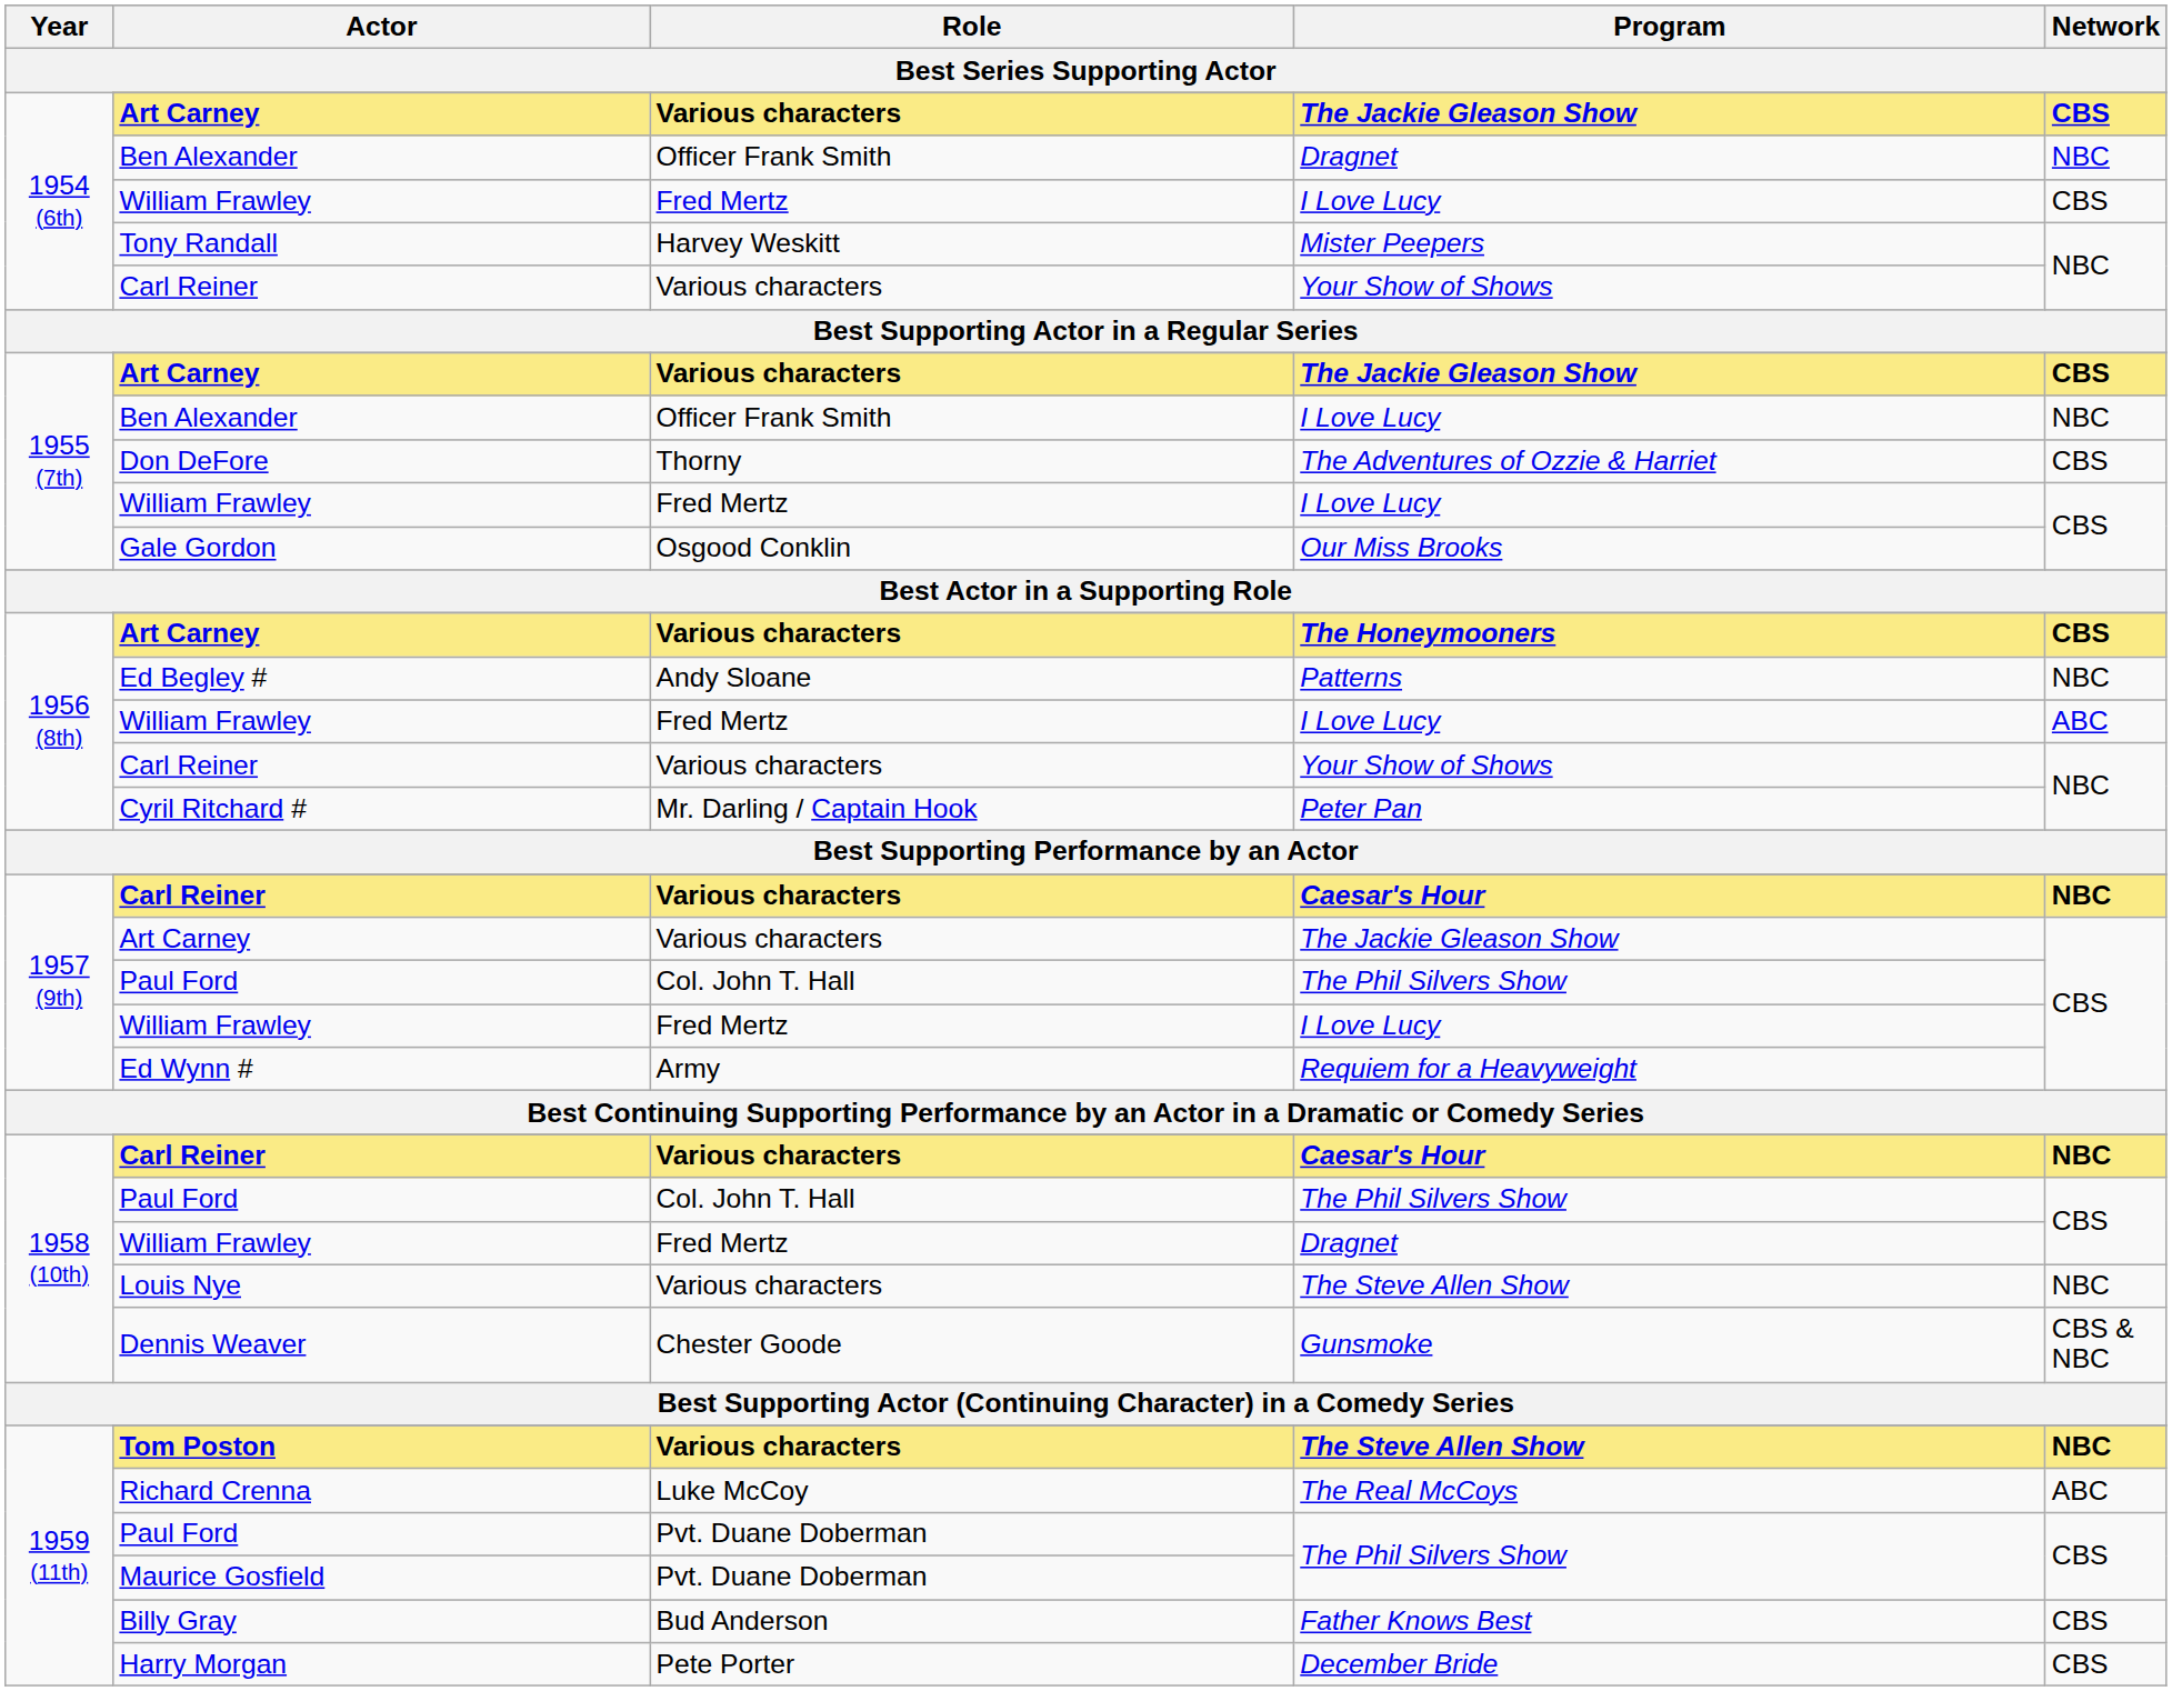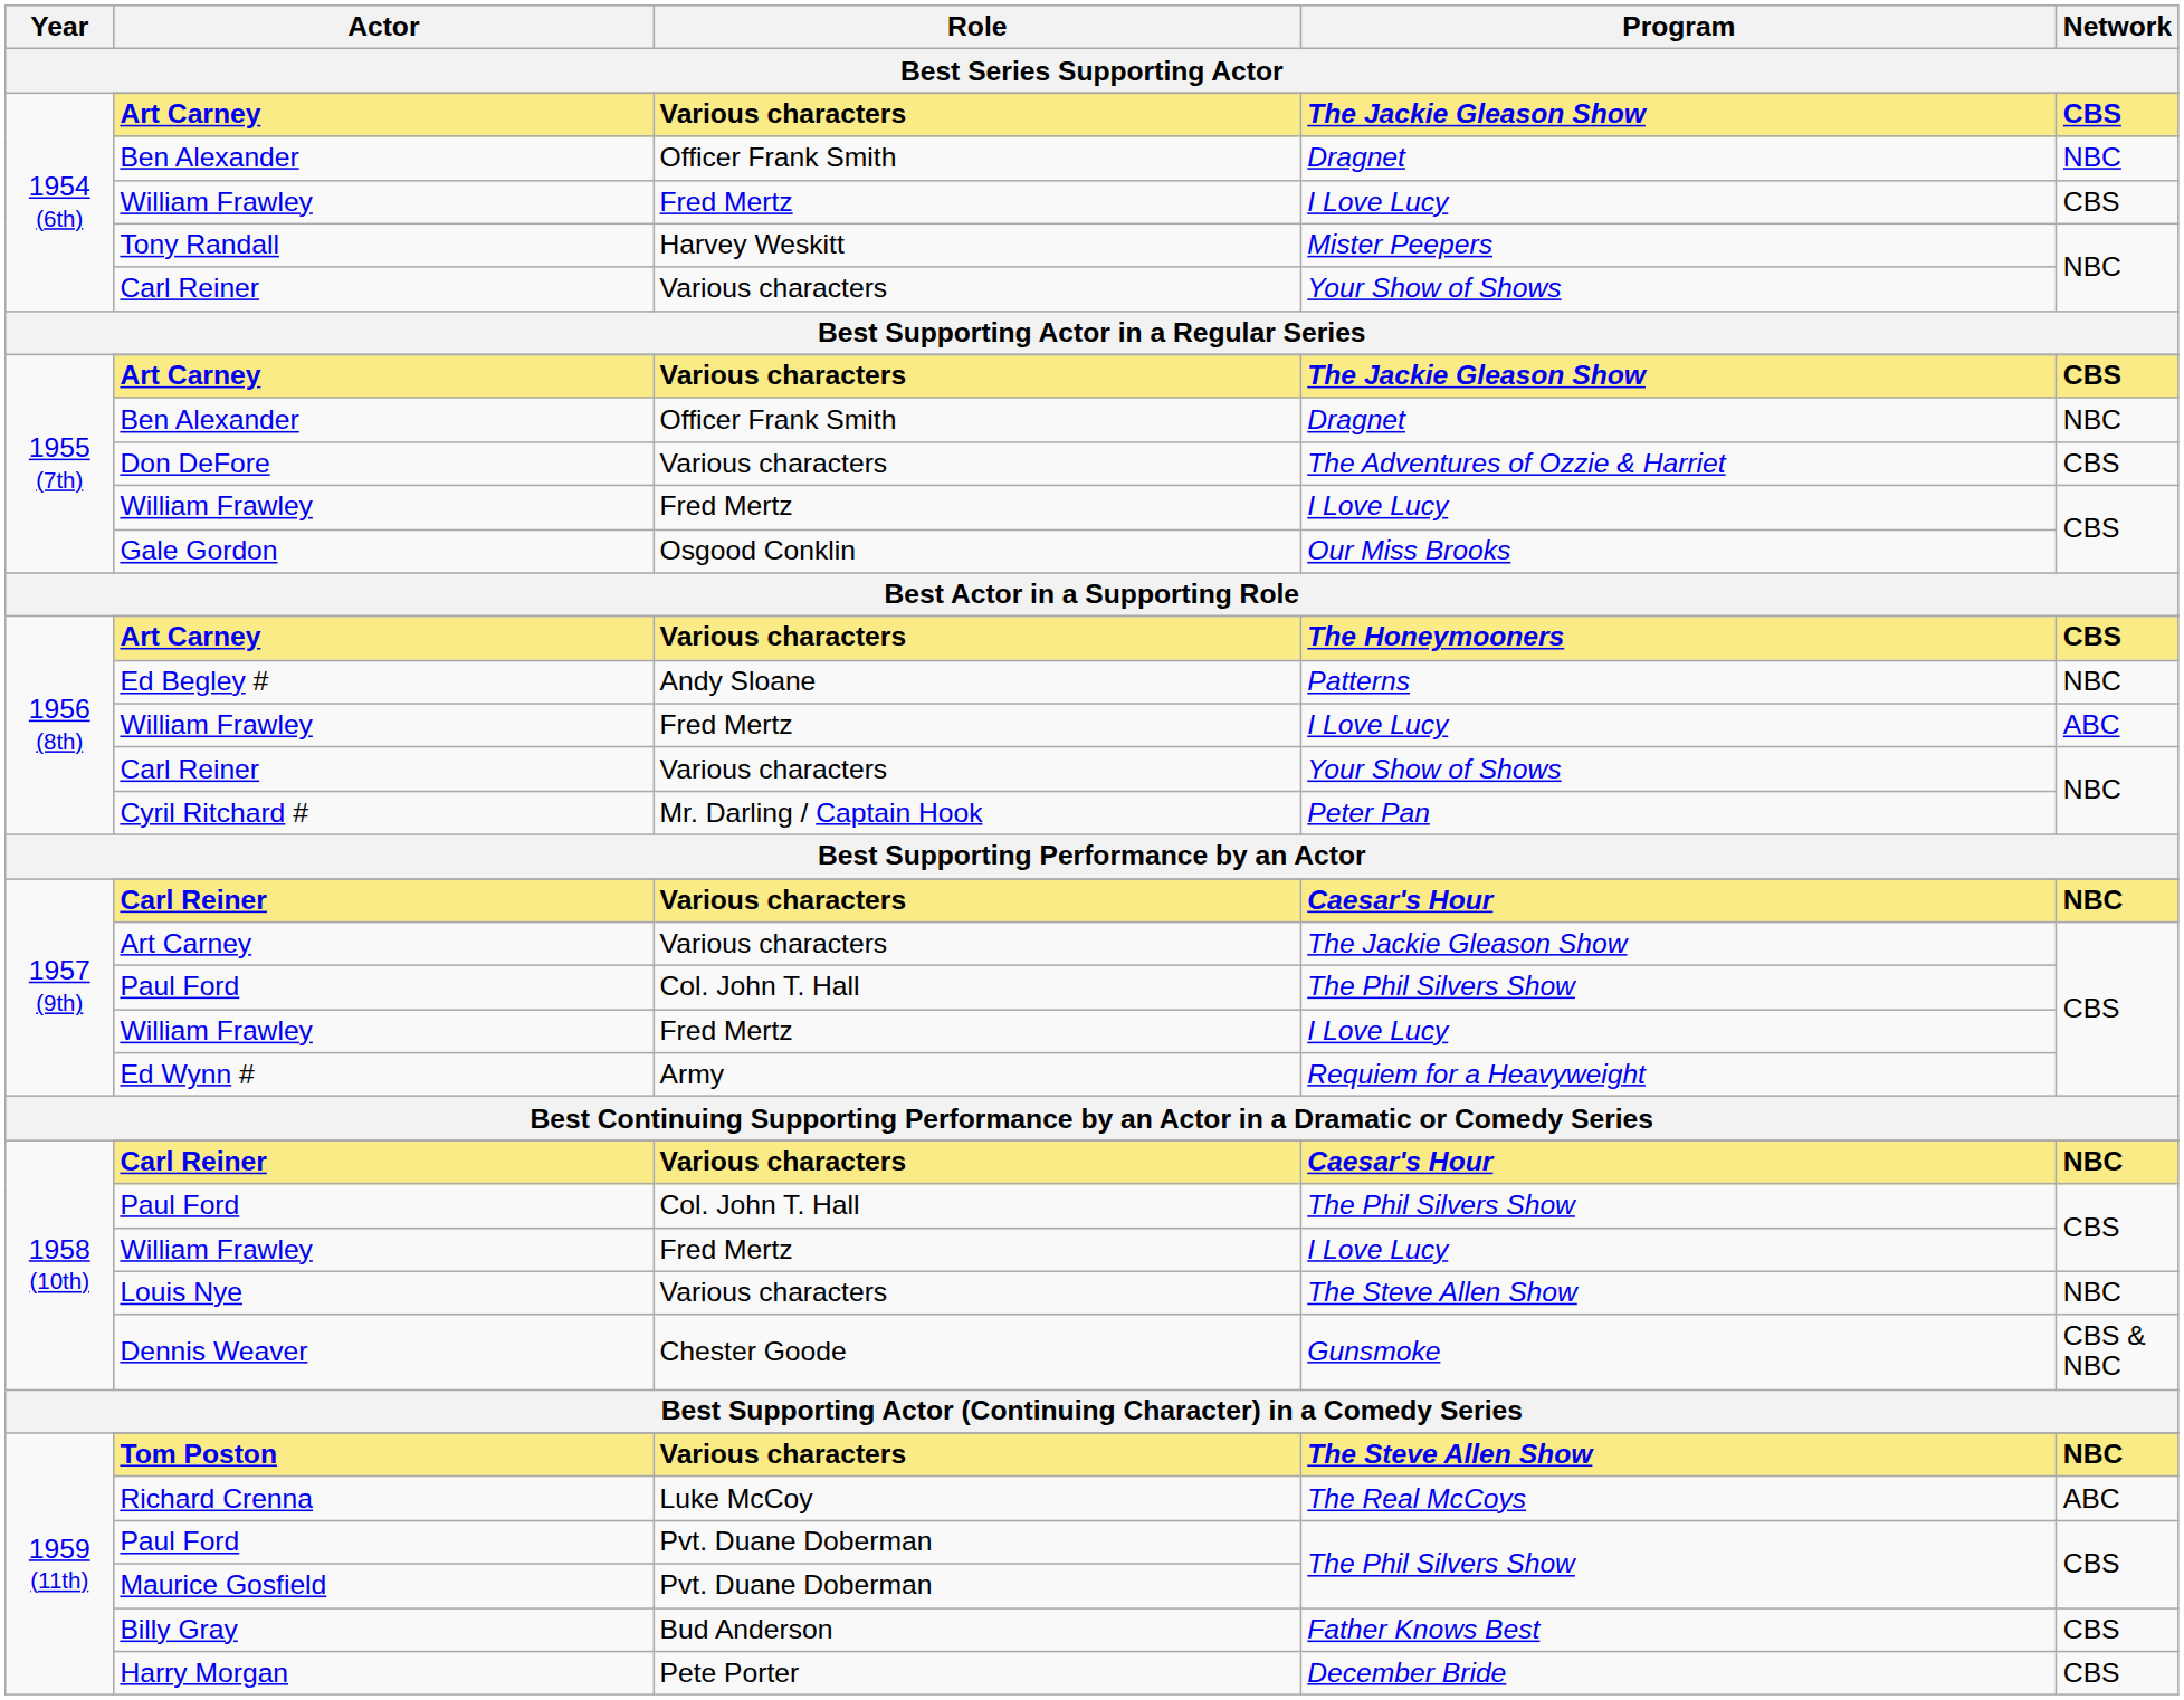1955 (7th) / Ben Alexander | Program: I Love Lucy -> Dragnet
Don DeFore | Role: Thorny -> Various characters
1958 (10th) / William Frawley | Program: Dragnet -> I Love Lucy
